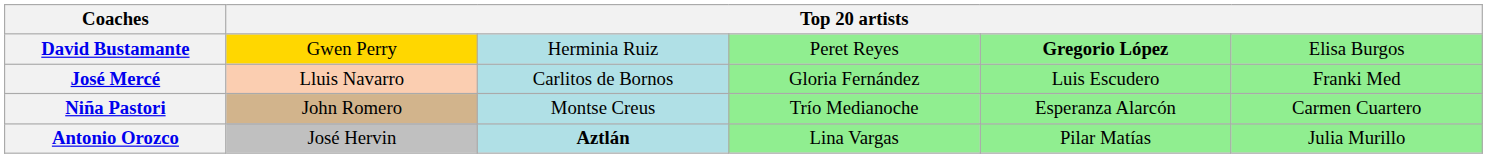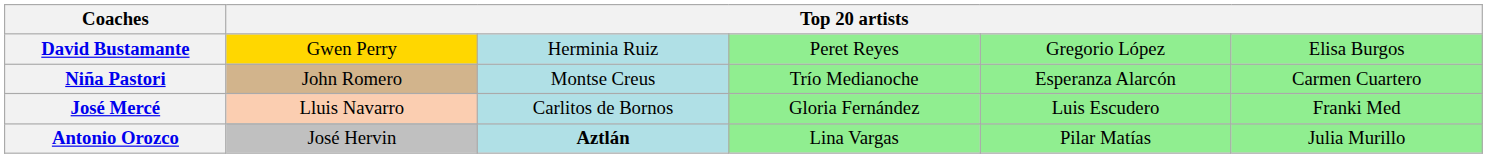David Bustamante | column 5: bold -> normal
rows swapped: Niña Pastori <-> José Mercé
